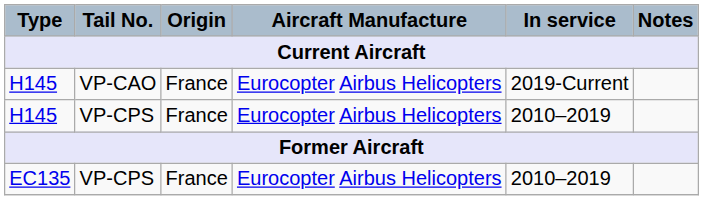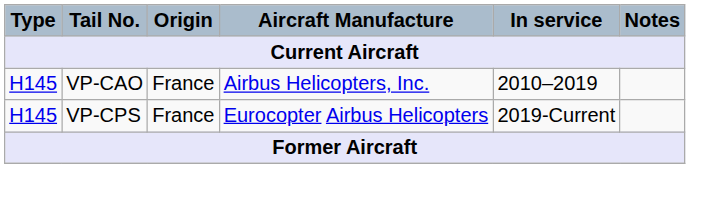H145 / VP-CAO | Aircraft Manufacture: Eurocopter Airbus Helicopters -> Airbus Helicopters, Inc.
H145 / VP-CAO | In service: 2019-Current -> 2010–2019
H145 / VP-CPS | In service: 2010–2019 -> 2019-Current
- row: EC135 | VP-CPS | France | Eurocopter Airbus Helicopters | 2010–2019
